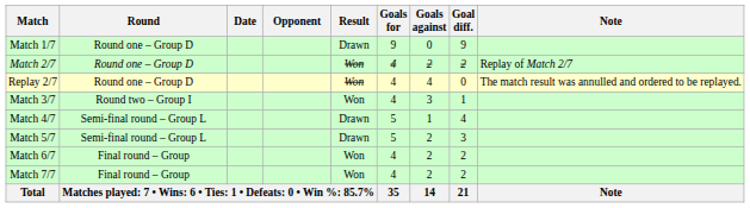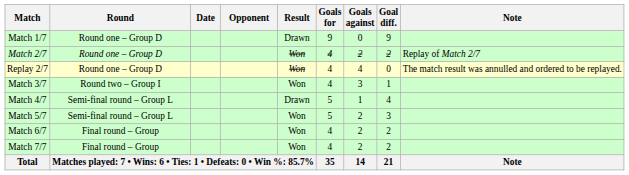Match 5/7 | Result: Drawn -> Won
